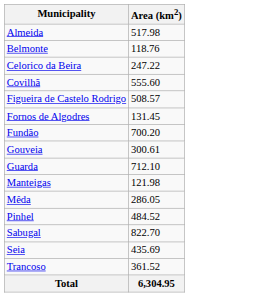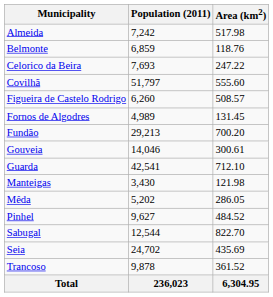+ column: Population (2011) | 7,242 | 6,859 | 7,693 | 51,797 | 6,260 | 4,989 | 29,213 | 14,046 | 42,541 | 3,430 | 5,202 | 9,627 | 12,544 | 24,702 | 9,878 | 236,023
